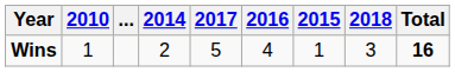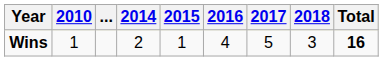columns swapped: 2015 <-> 2017
